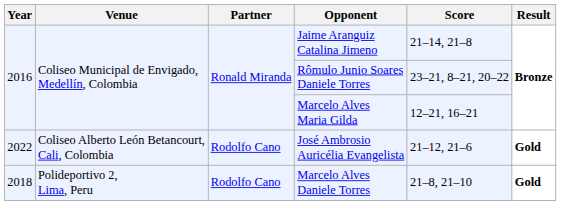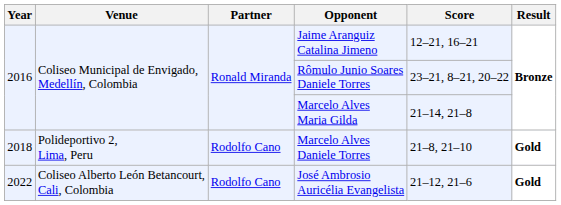Jaime Aranguiz Catalina Jimeno | Score: 21–14, 21–8 -> 12–21, 16–21
Marcelo Alves Maria Gilda | Score: 12–21, 16–21 -> 21–14, 21–8
rows swapped: Marcelo Alves Daniele Torres <-> José Ambrosio Auricélia Evangelista
